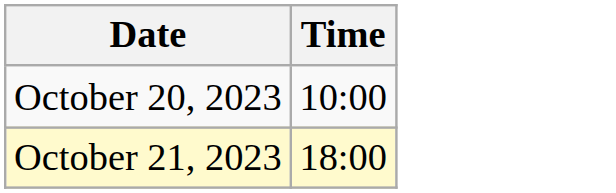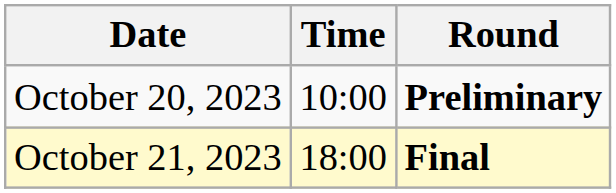+ column: Round | Preliminary | Final
